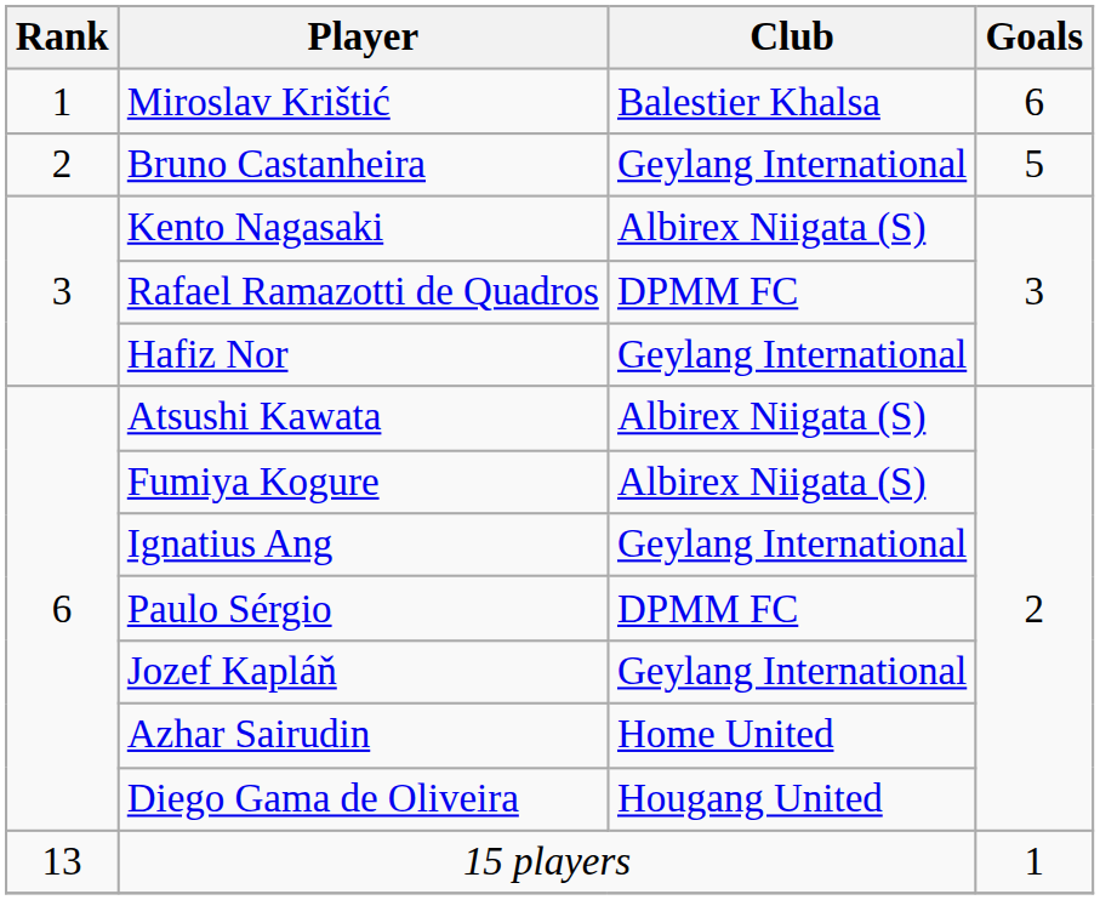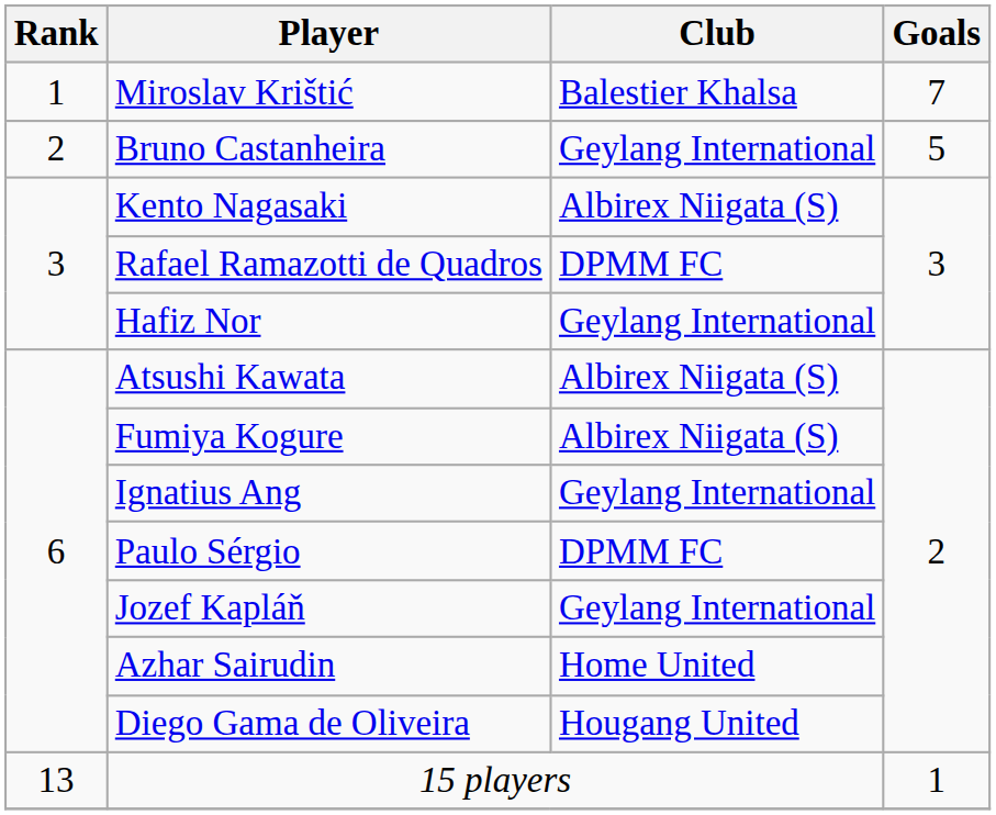Miroslav Krištić | Goals: 6 -> 7
